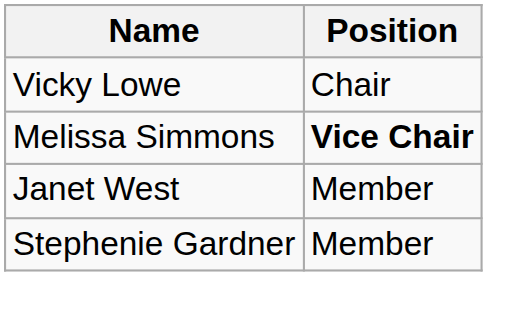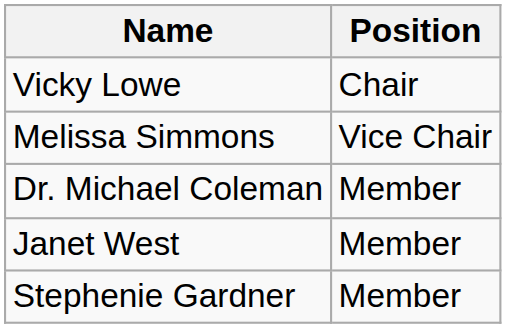Melissa Simmons | Position: bold -> normal
+ row: Dr. Michael Coleman | Member
